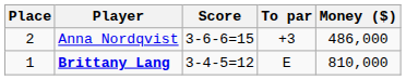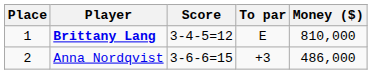rows swapped: Brittany Lang <-> Anna Nordqvist
